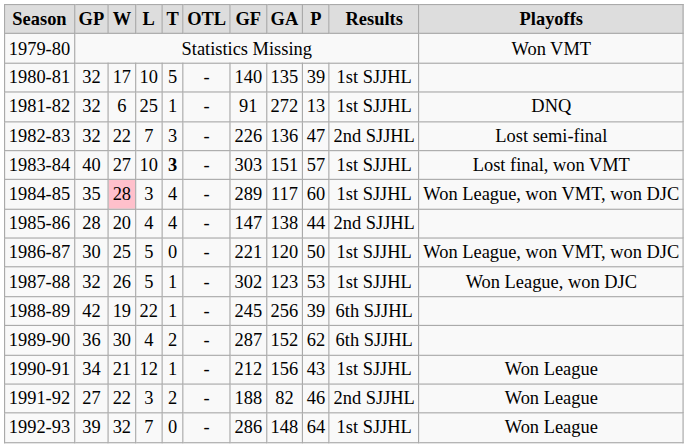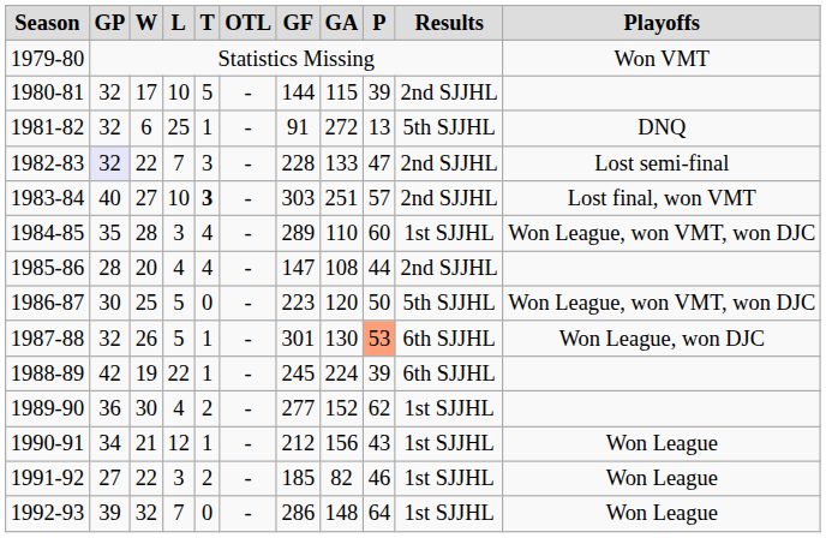1980-81 | GF: 140 -> 144
1980-81 | GA: 135 -> 115
1980-81 | Results: 1st SJJHL -> 2nd SJJHL
1981-82 | Results: 1st SJJHL -> 5th SJJHL
1982-83 | GP: no background -> lavender background
1982-83 | GF: 226 -> 228
1982-83 | GA: 136 -> 133
1983-84 | GA: 151 -> 251
1983-84 | Results: 1st SJJHL -> 2nd SJJHL
1984-85 | W: pink background -> no background
1984-85 | GA: 117 -> 110
1985-86 | GA: 138 -> 108
1986-87 | GF: 221 -> 223
1986-87 | Results: 1st SJJHL -> 5th SJJHL
1987-88 | GF: 302 -> 301
1987-88 | GA: 123 -> 130
1987-88 | P: no background -> lightsalmon background
1987-88 | Results: 1st SJJHL -> 6th SJJHL
1988-89 | GA: 256 -> 224
1989-90 | GF: 287 -> 277
1989-90 | Results: 6th SJJHL -> 1st SJJHL
1991-92 | GF: 188 -> 185
1991-92 | Results: 2nd SJJHL -> 1st SJJHL
